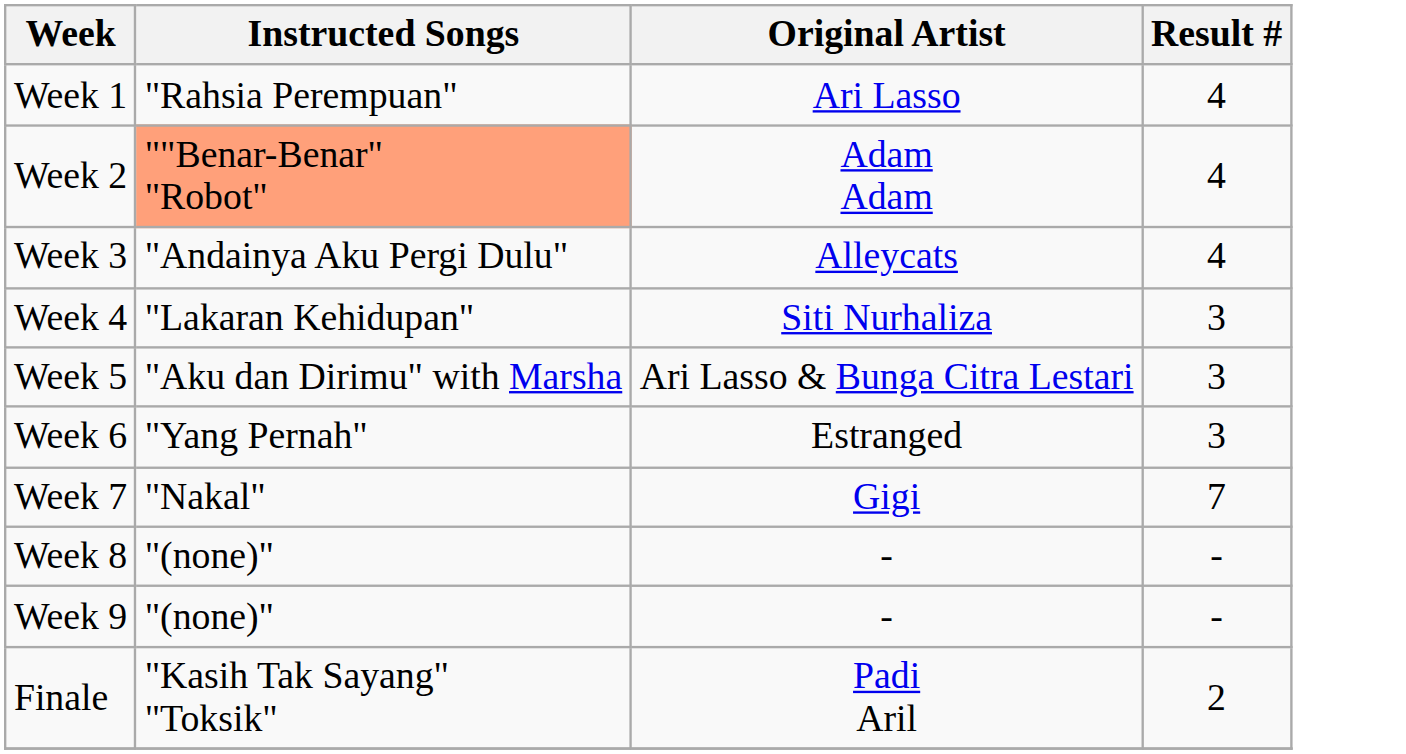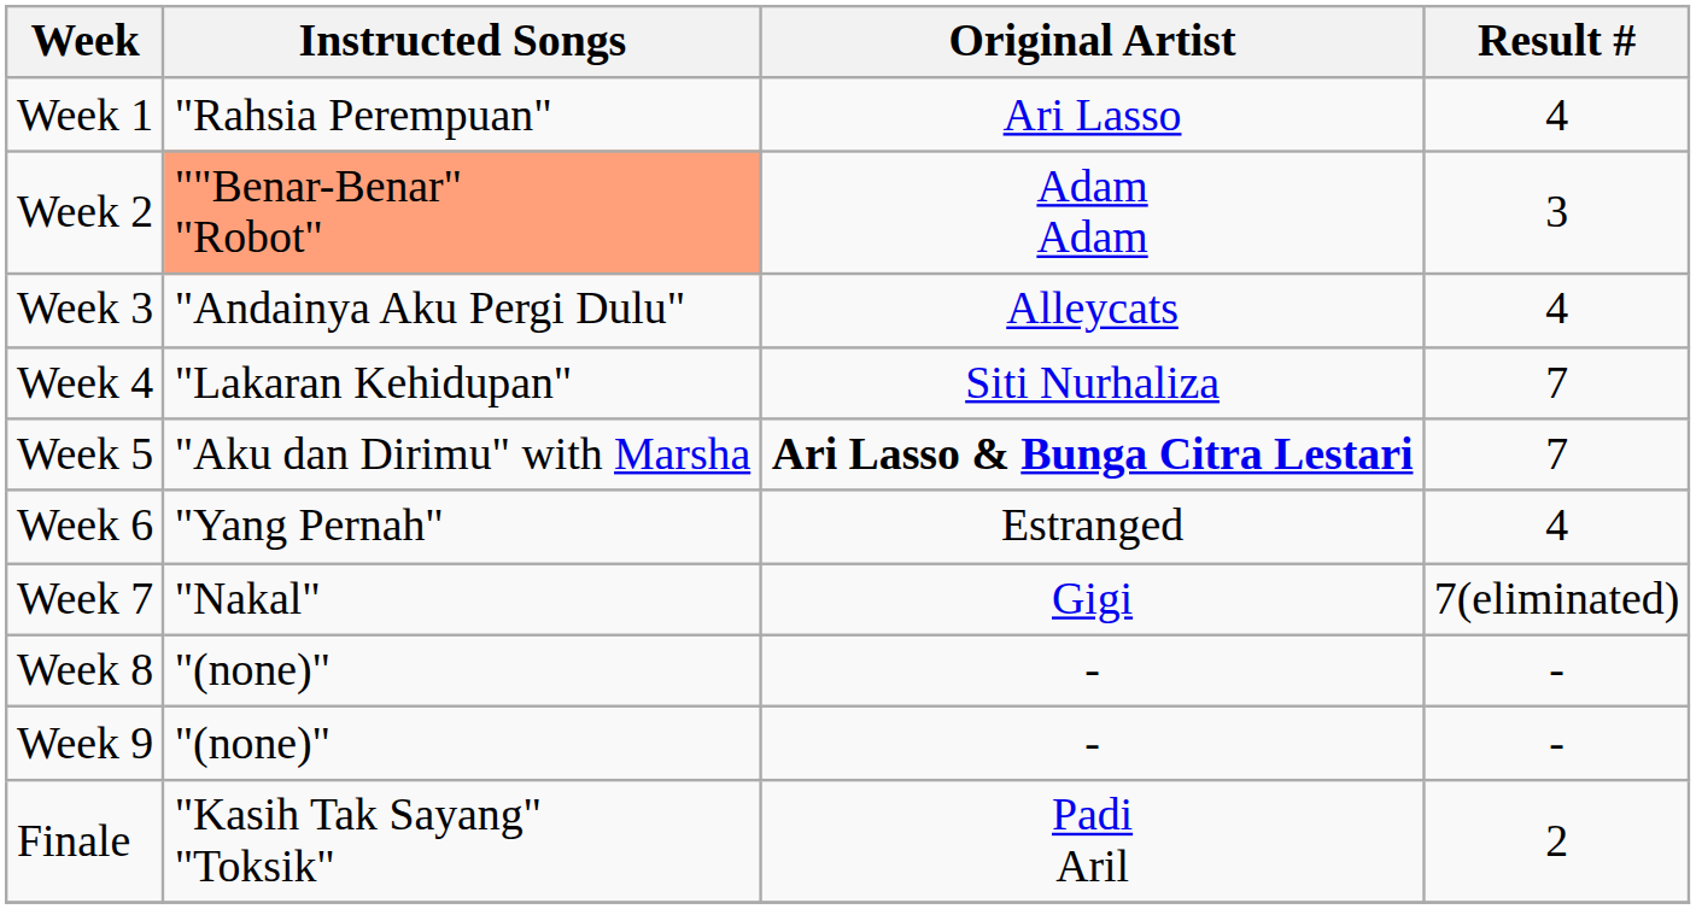Week 2 | Result #: 4 -> 3
Week 4 | Result #: 3 -> 7
Week 5 | Original Artist: normal -> bold
Week 5 | Result #: 3 -> 7
Week 6 | Result #: 3 -> 4
Week 7 | Result #: 7 -> 7(eliminated)
